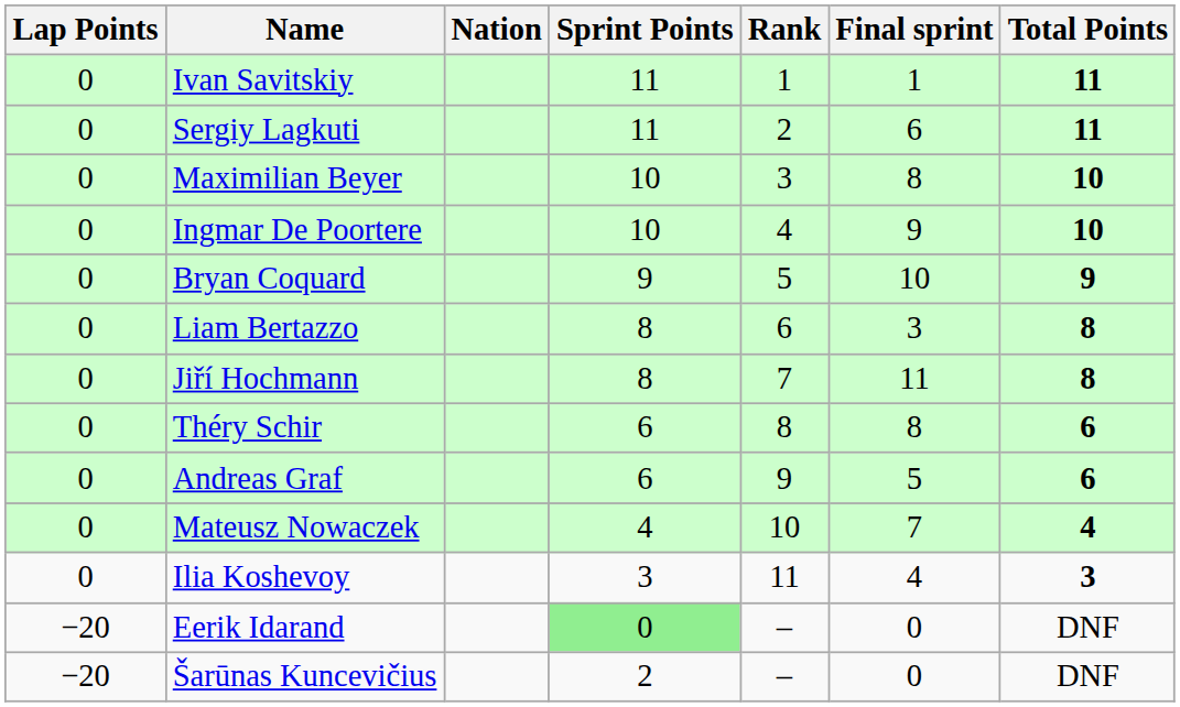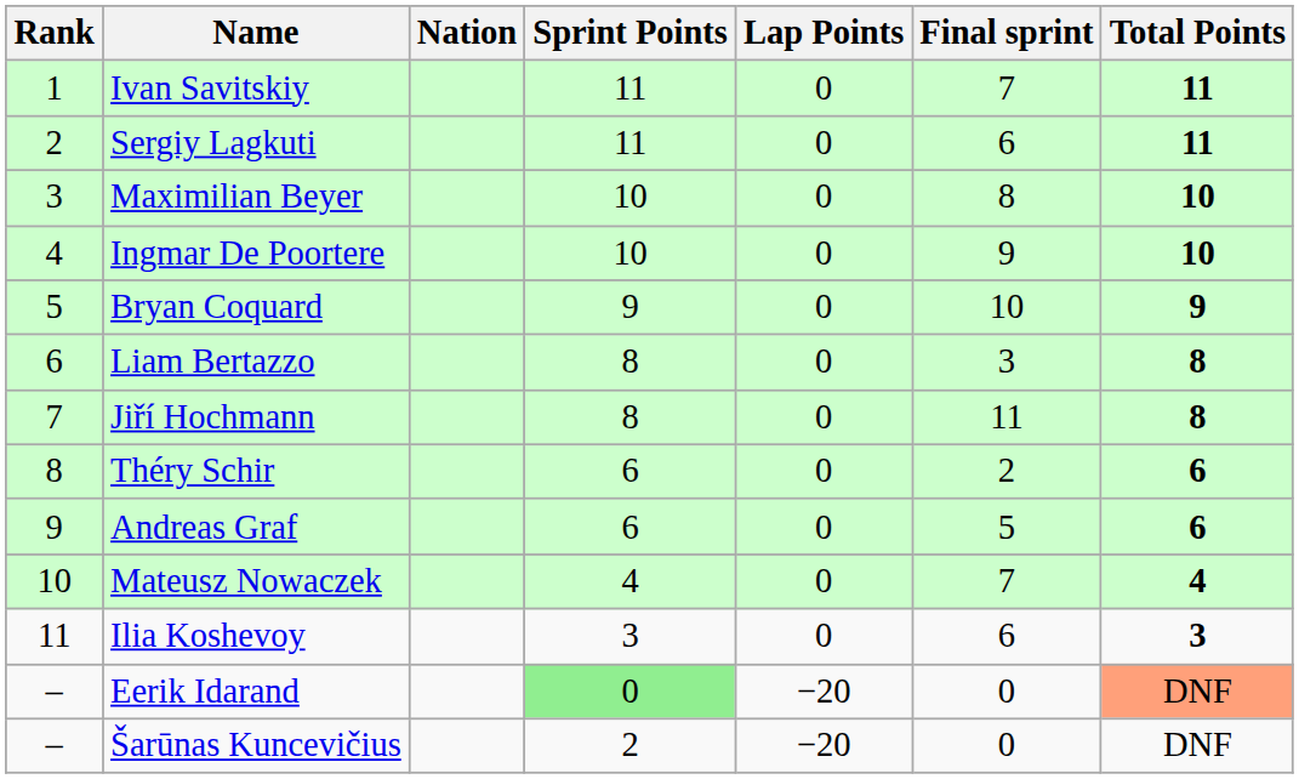columns swapped: Rank <-> Lap Points
Ivan Savitskiy | Final sprint: 1 -> 7
Théry Schir | Final sprint: 8 -> 2
Ilia Koshevoy | Final sprint: 4 -> 6
Eerik Idarand | Total Points: no background -> lightsalmon background
